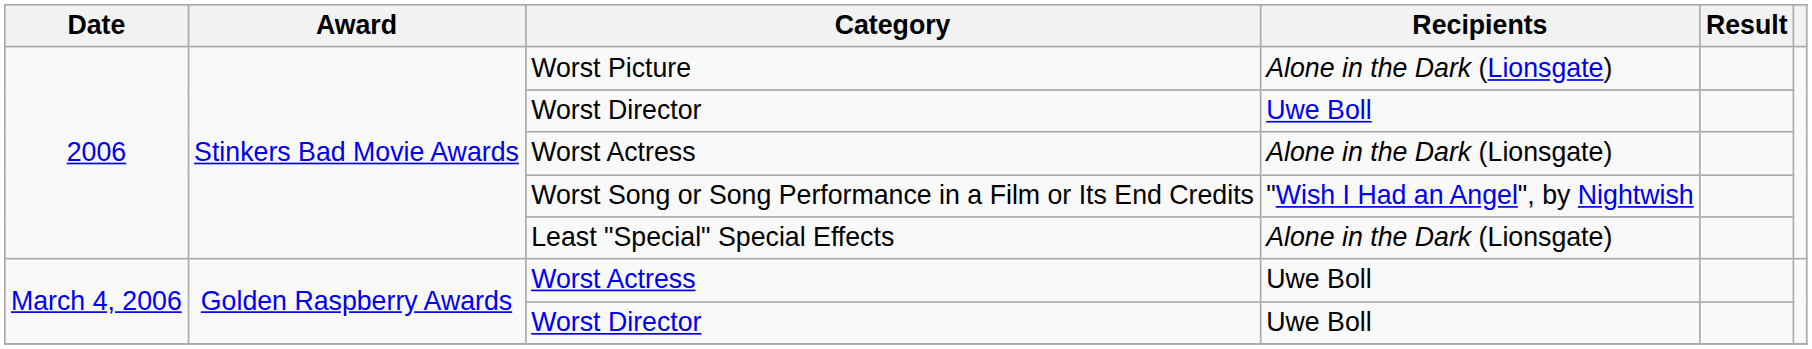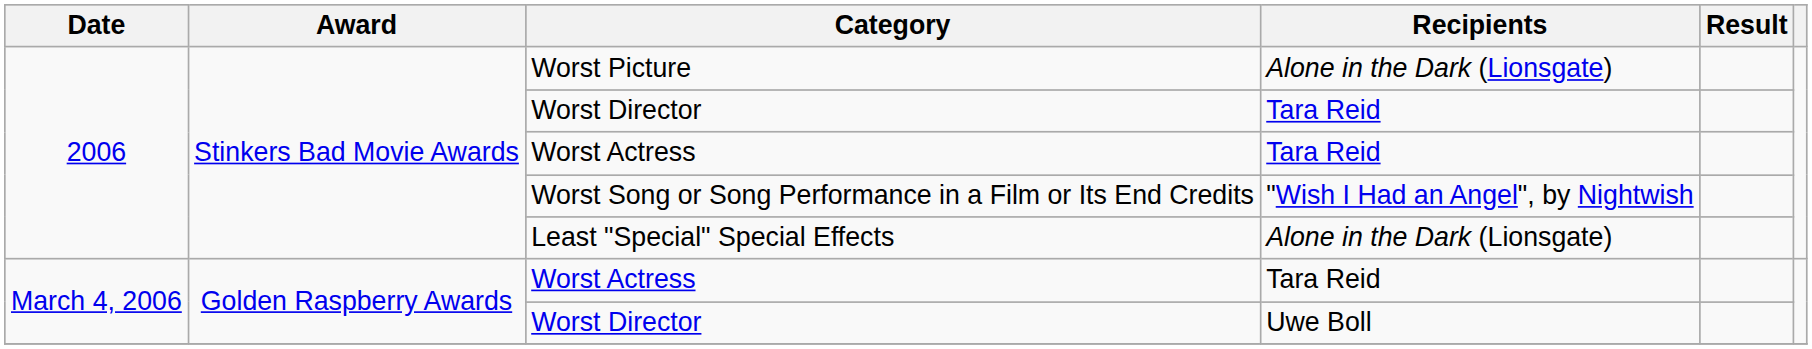2006 / Worst Director | Recipients: Uwe Boll -> Tara Reid
2006 / Worst Actress | Recipients: Alone in the Dark (Lionsgate) -> Tara Reid
March 4, 2006 / Worst Actress | Recipients: Uwe Boll -> Tara Reid
